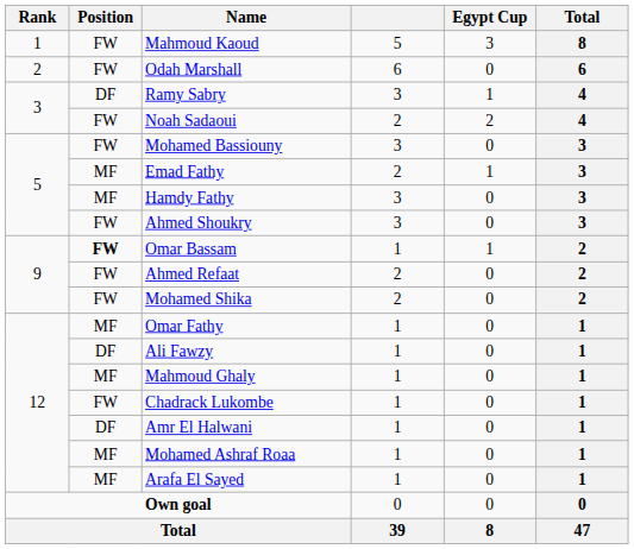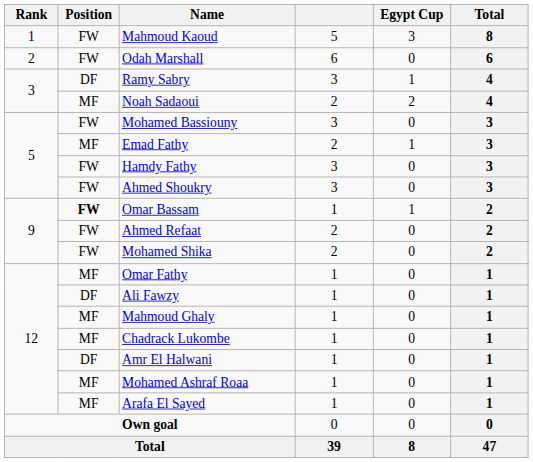Noah Sadaoui | Position: FW -> MF
Hamdy Fathy | Position: MF -> FW
Chadrack Lukombe | Position: FW -> MF
